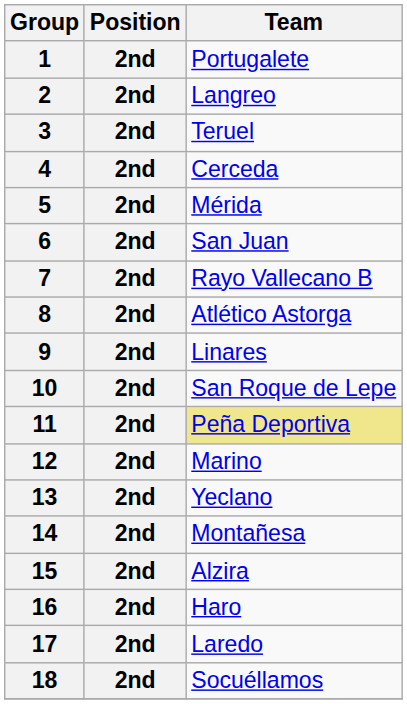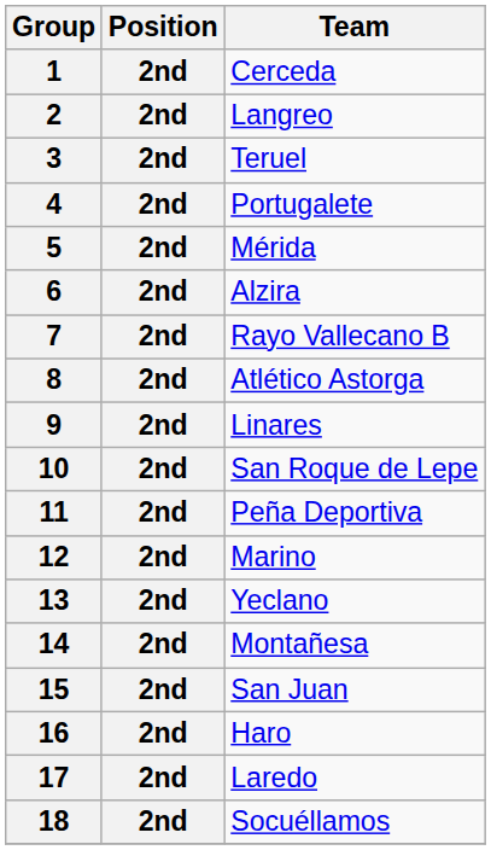1 | Team: Portugalete -> Cerceda
4 | Team: Cerceda -> Portugalete
6 | Team: San Juan -> Alzira
11 | Team: khaki background -> no background
15 | Team: Alzira -> San Juan
